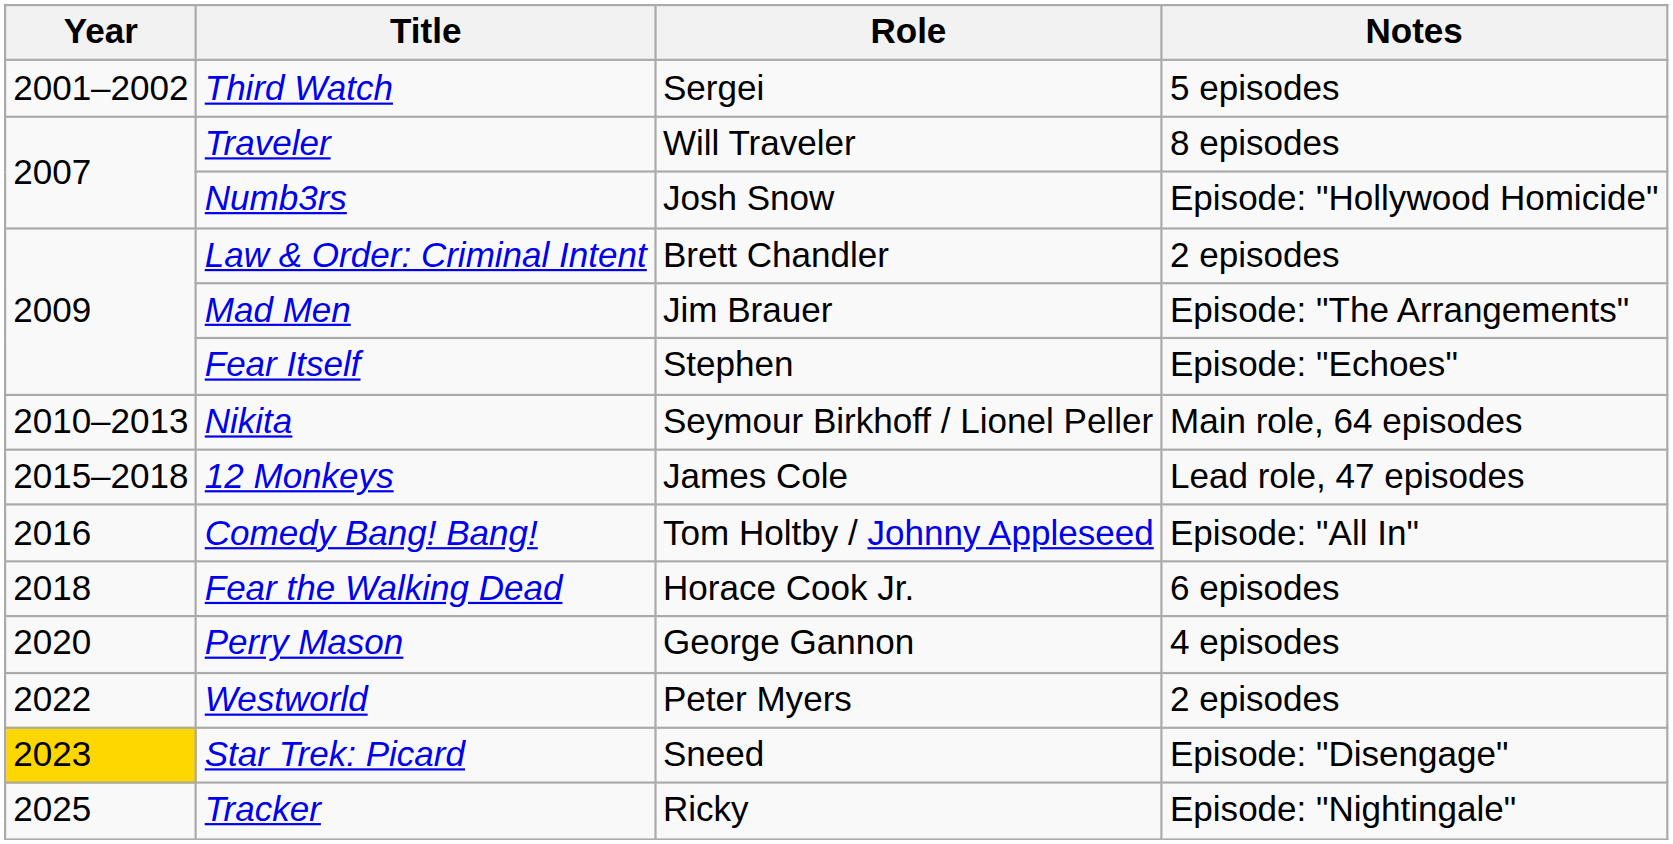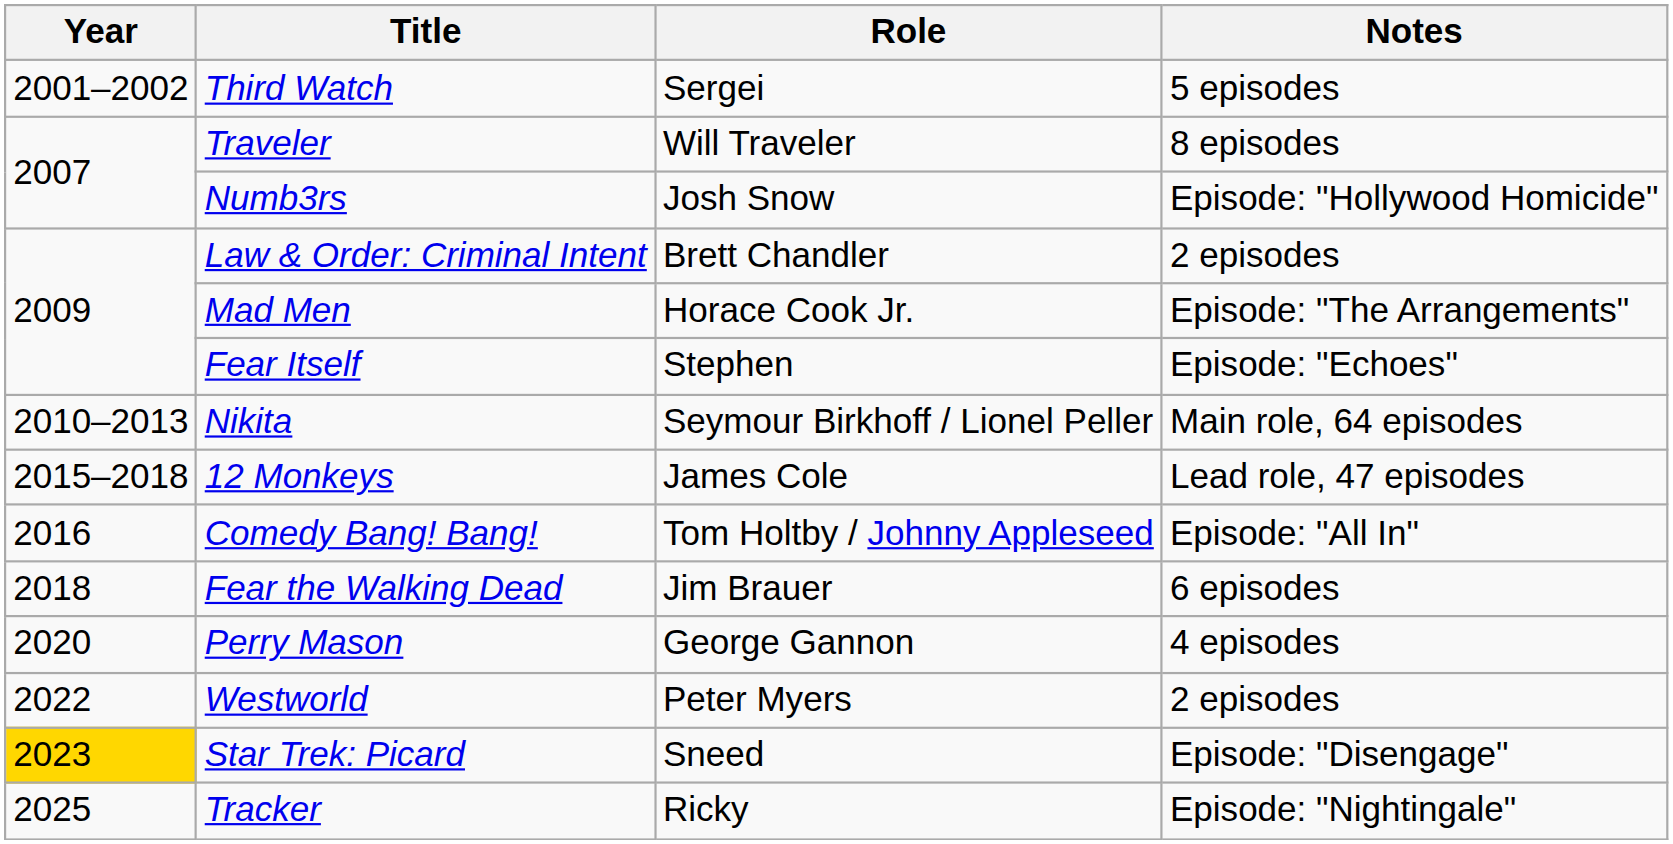Mad Men | Role: Jim Brauer -> Horace Cook Jr.
Fear the Walking Dead | Role: Horace Cook Jr. -> Jim Brauer
